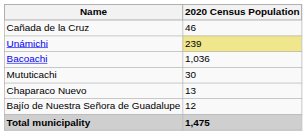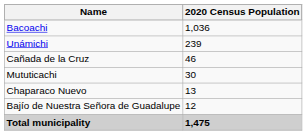rows swapped: Bacoachi <-> Cañada de la Cruz
Unámichi | 2020 Census Population: khaki background -> no background
